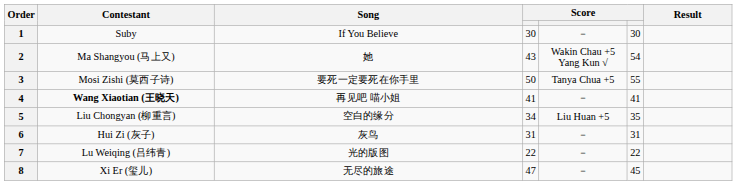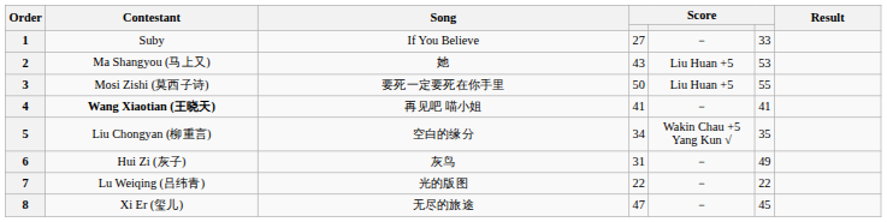1 | column 4: 30 -> 27
1 | column 6: 30 -> 33
2 | column 5: Wakin Chau +5 Yang Kun √ -> Liu Huan +5
2 | column 6: 54 -> 53
3 | column 5: Tanya Chua +5 -> Liu Huan +5
5 | column 5: Liu Huan +5 -> Wakin Chau +5 Yang Kun √
6 | column 6: 31 -> 49
